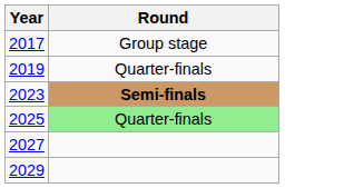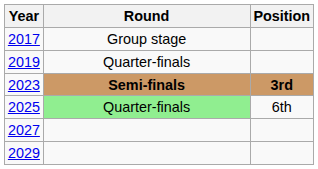+ column: Position | 3rd | 6th
